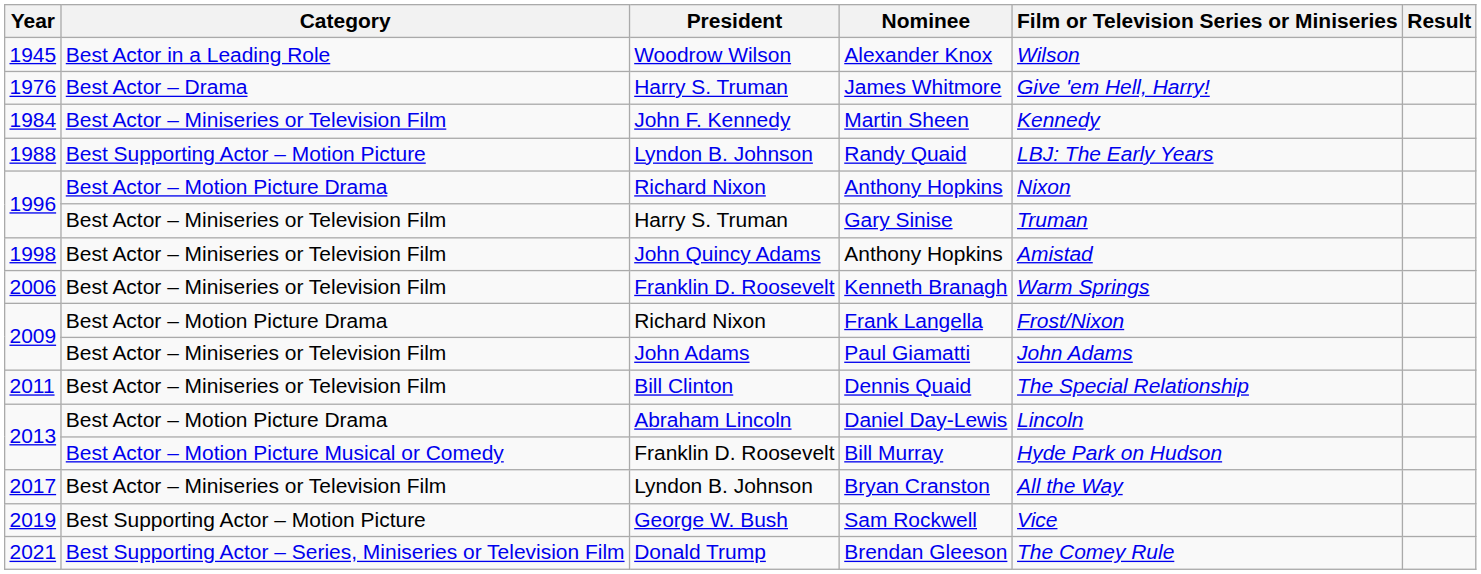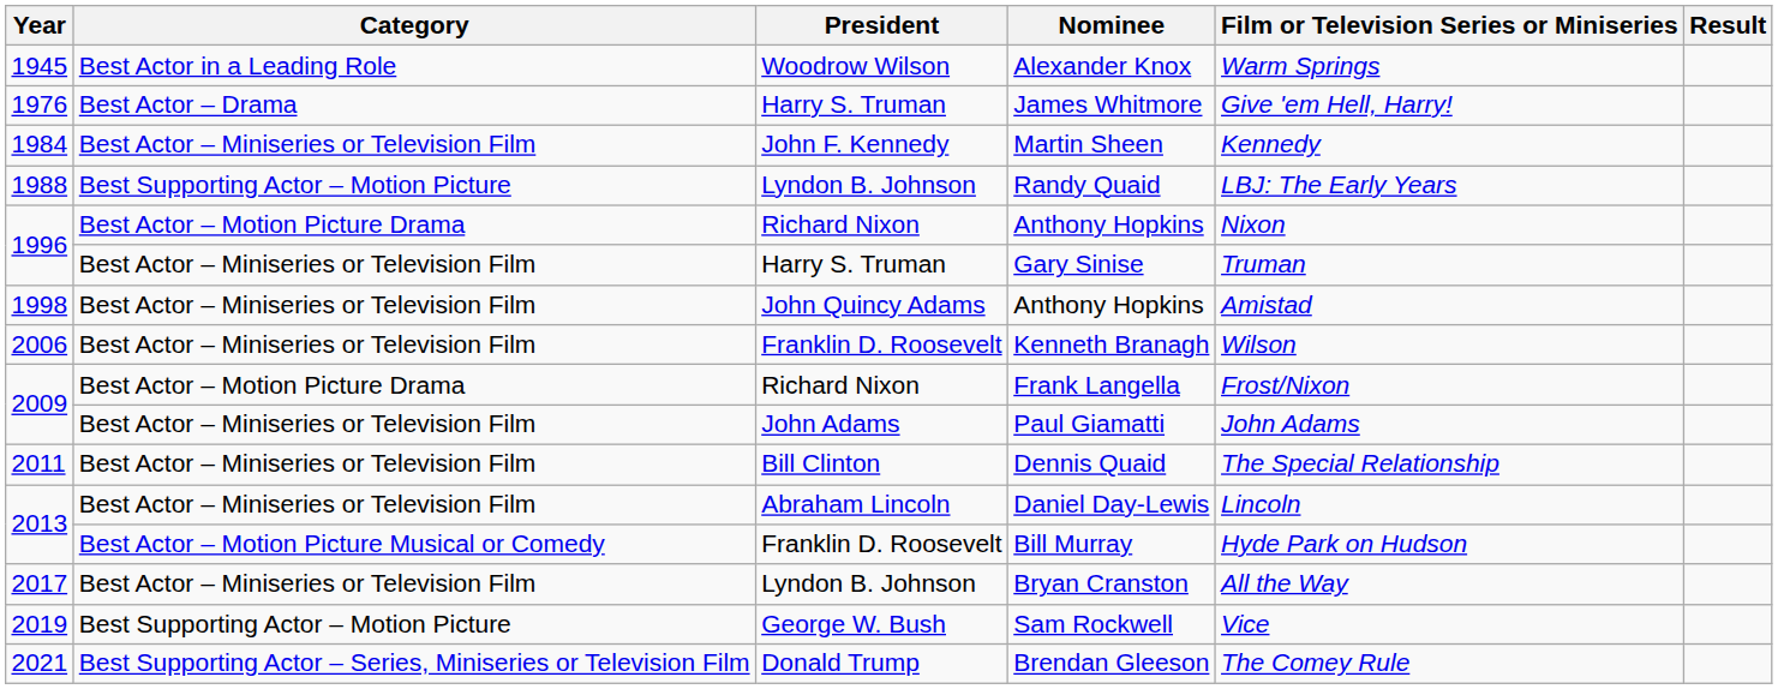Alexander Knox | Film or Television Series or Miniseries: Wilson -> Warm Springs
Kenneth Branagh | Film or Television Series or Miniseries: Warm Springs -> Wilson
Daniel Day-Lewis | Category: Best Actor – Motion Picture Drama -> Best Actor – Miniseries or Television Film
